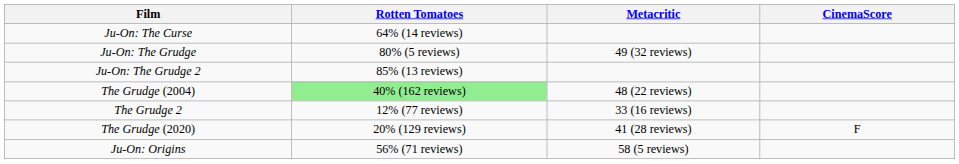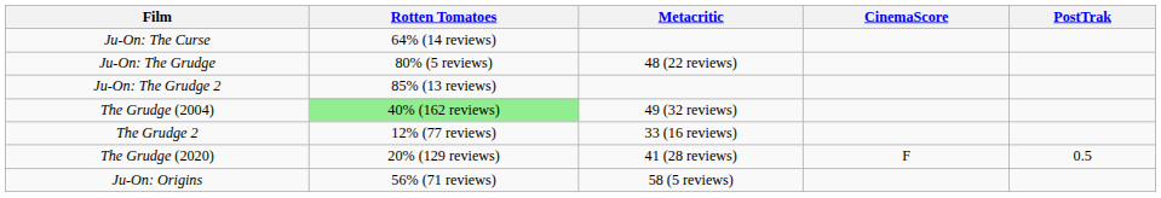+ column: PostTrak | 0.5
Ju-On: The Grudge | Metacritic: 49 (32 reviews) -> 48 (22 reviews)
The Grudge (2004) | Metacritic: 48 (22 reviews) -> 49 (32 reviews)
